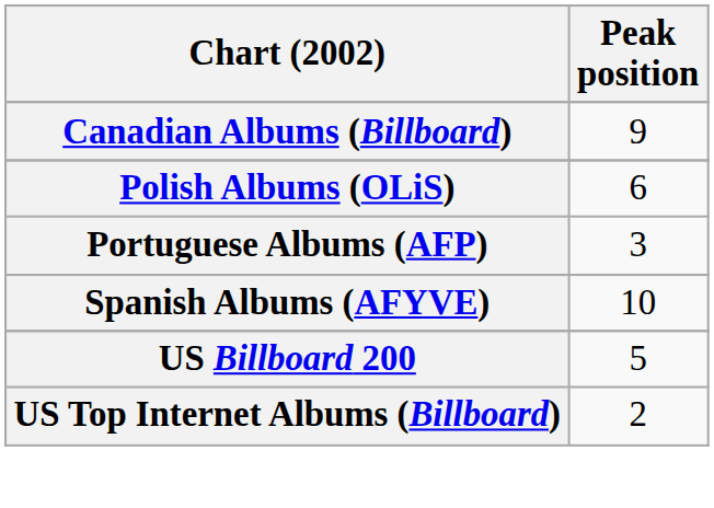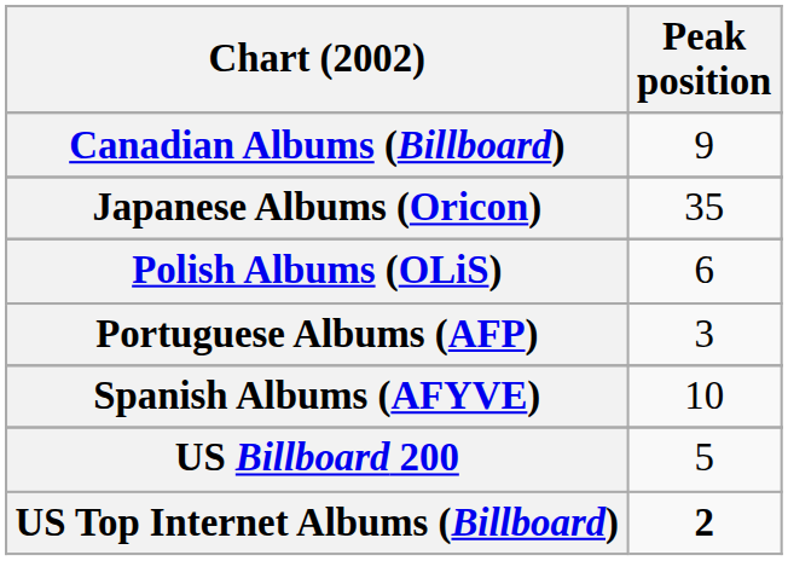+ row: Japanese Albums (Oricon) | 35
US Top Internet Albums (Billboard) | Peak position: normal -> bold
